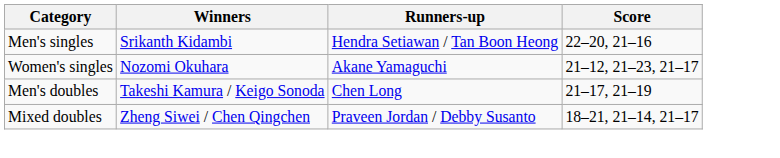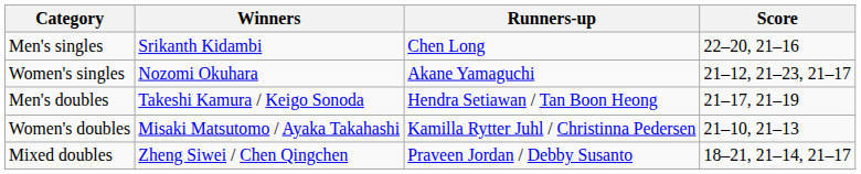Men's singles | Runners-up: Hendra Setiawan / Tan Boon Heong -> Chen Long
Men's doubles | Runners-up: Chen Long -> Hendra Setiawan / Tan Boon Heong
+ row: Women's doubles | Misaki Matsutomo / Ayaka Takahashi | Kamilla Rytter Juhl / Christinna Pedersen | 21–10, 21–13
